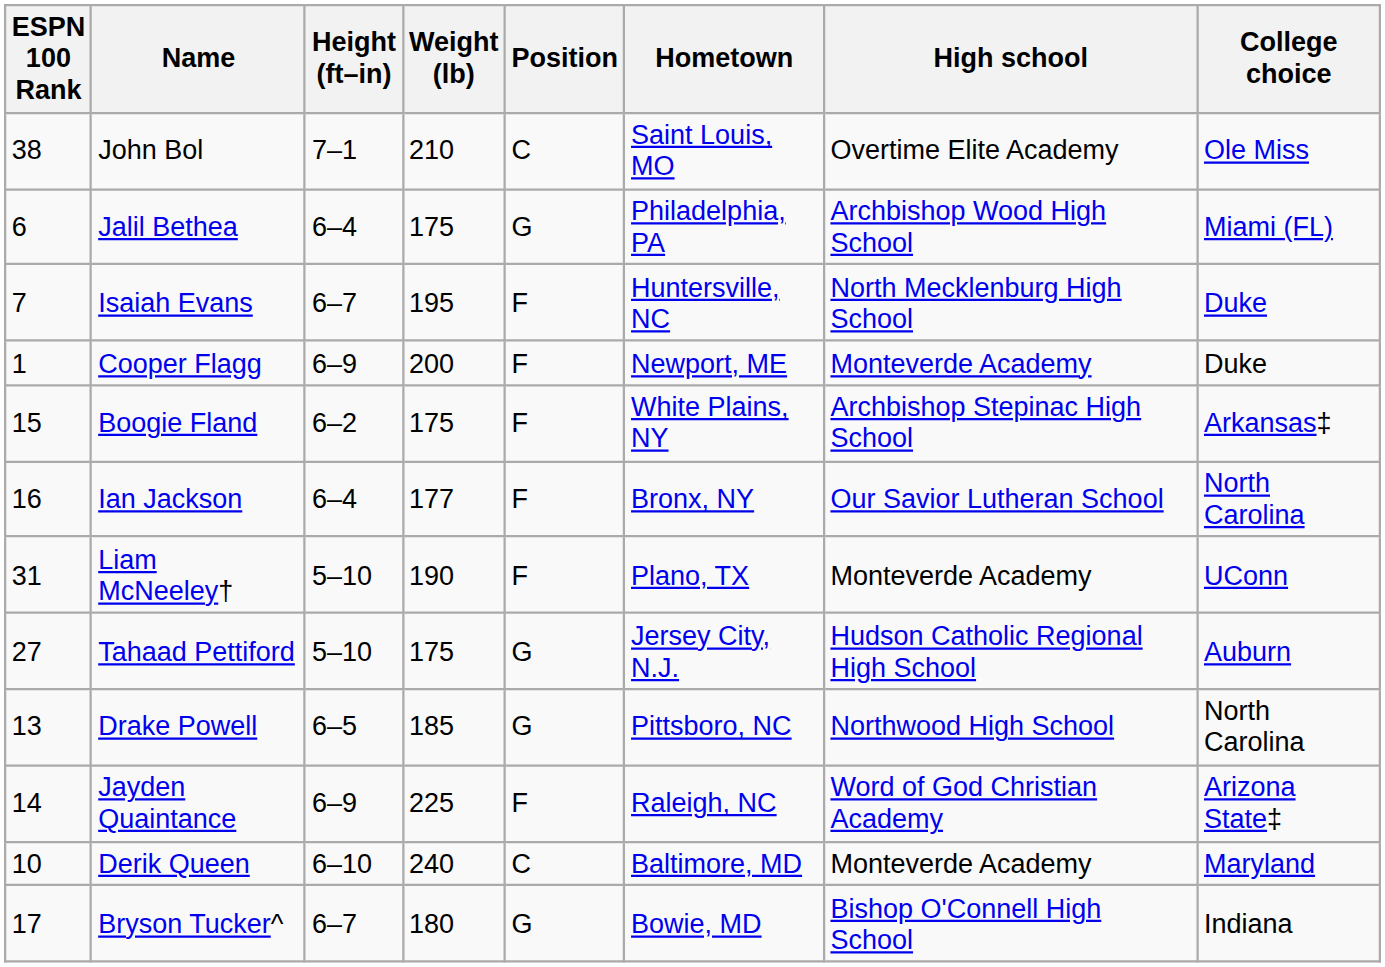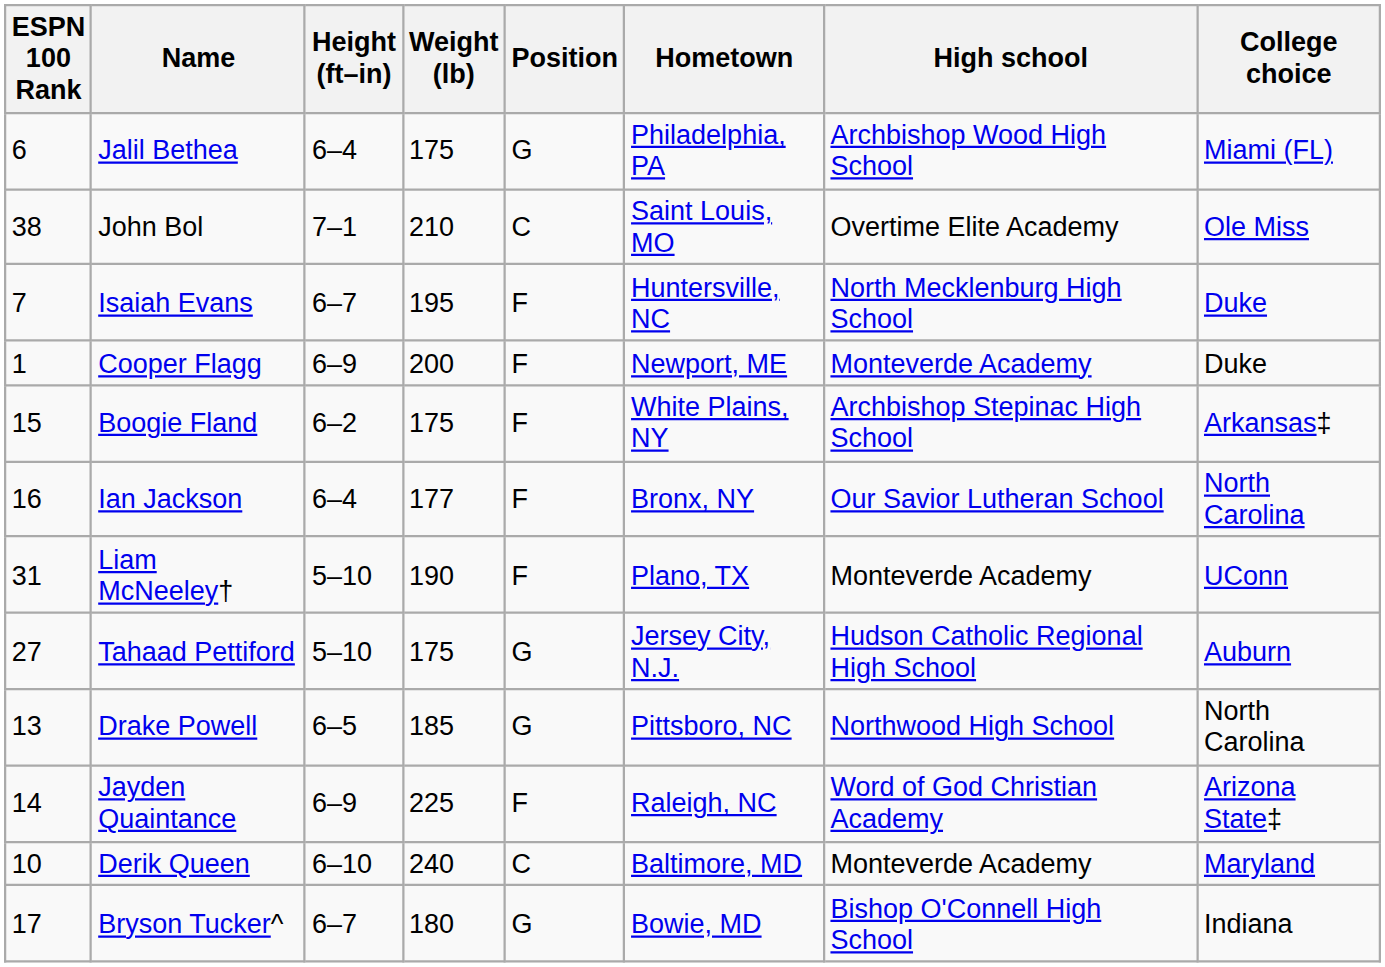rows swapped: Jalil Bethea <-> John Bol
